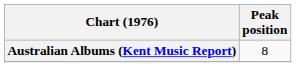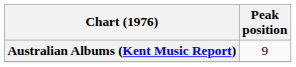Australian Albums (Kent Music Report) | Peak position: 8 -> 9
